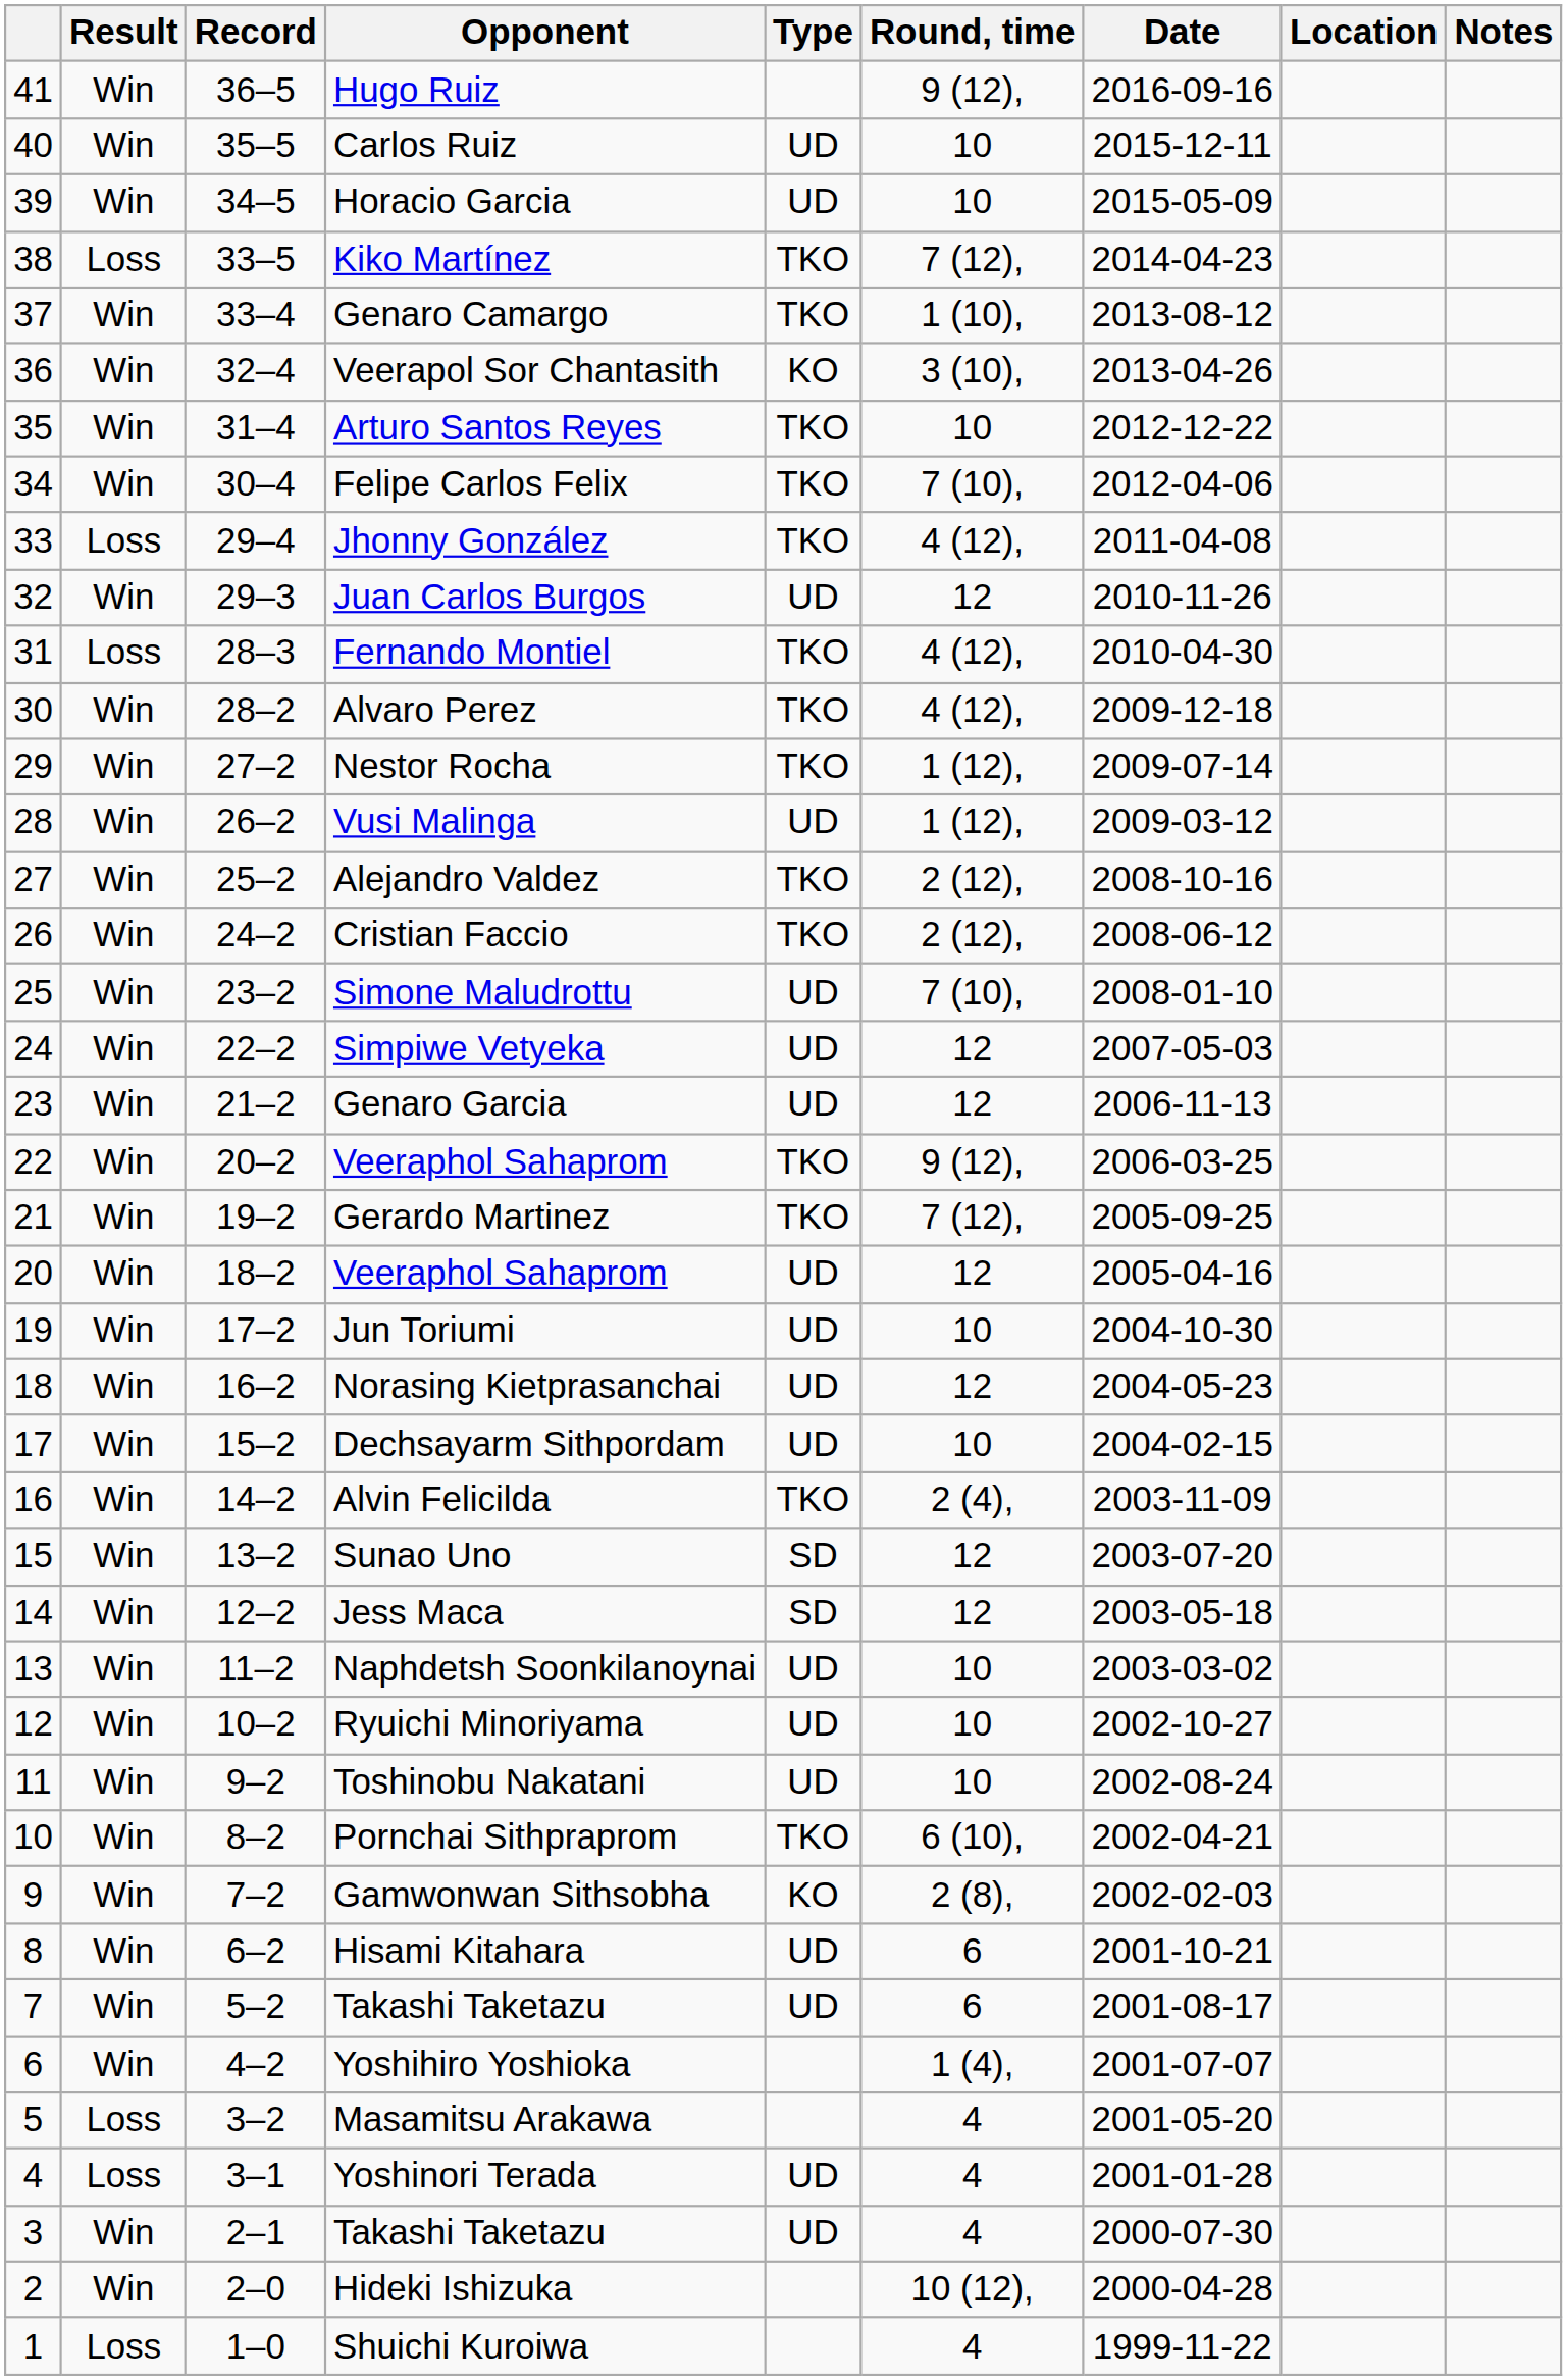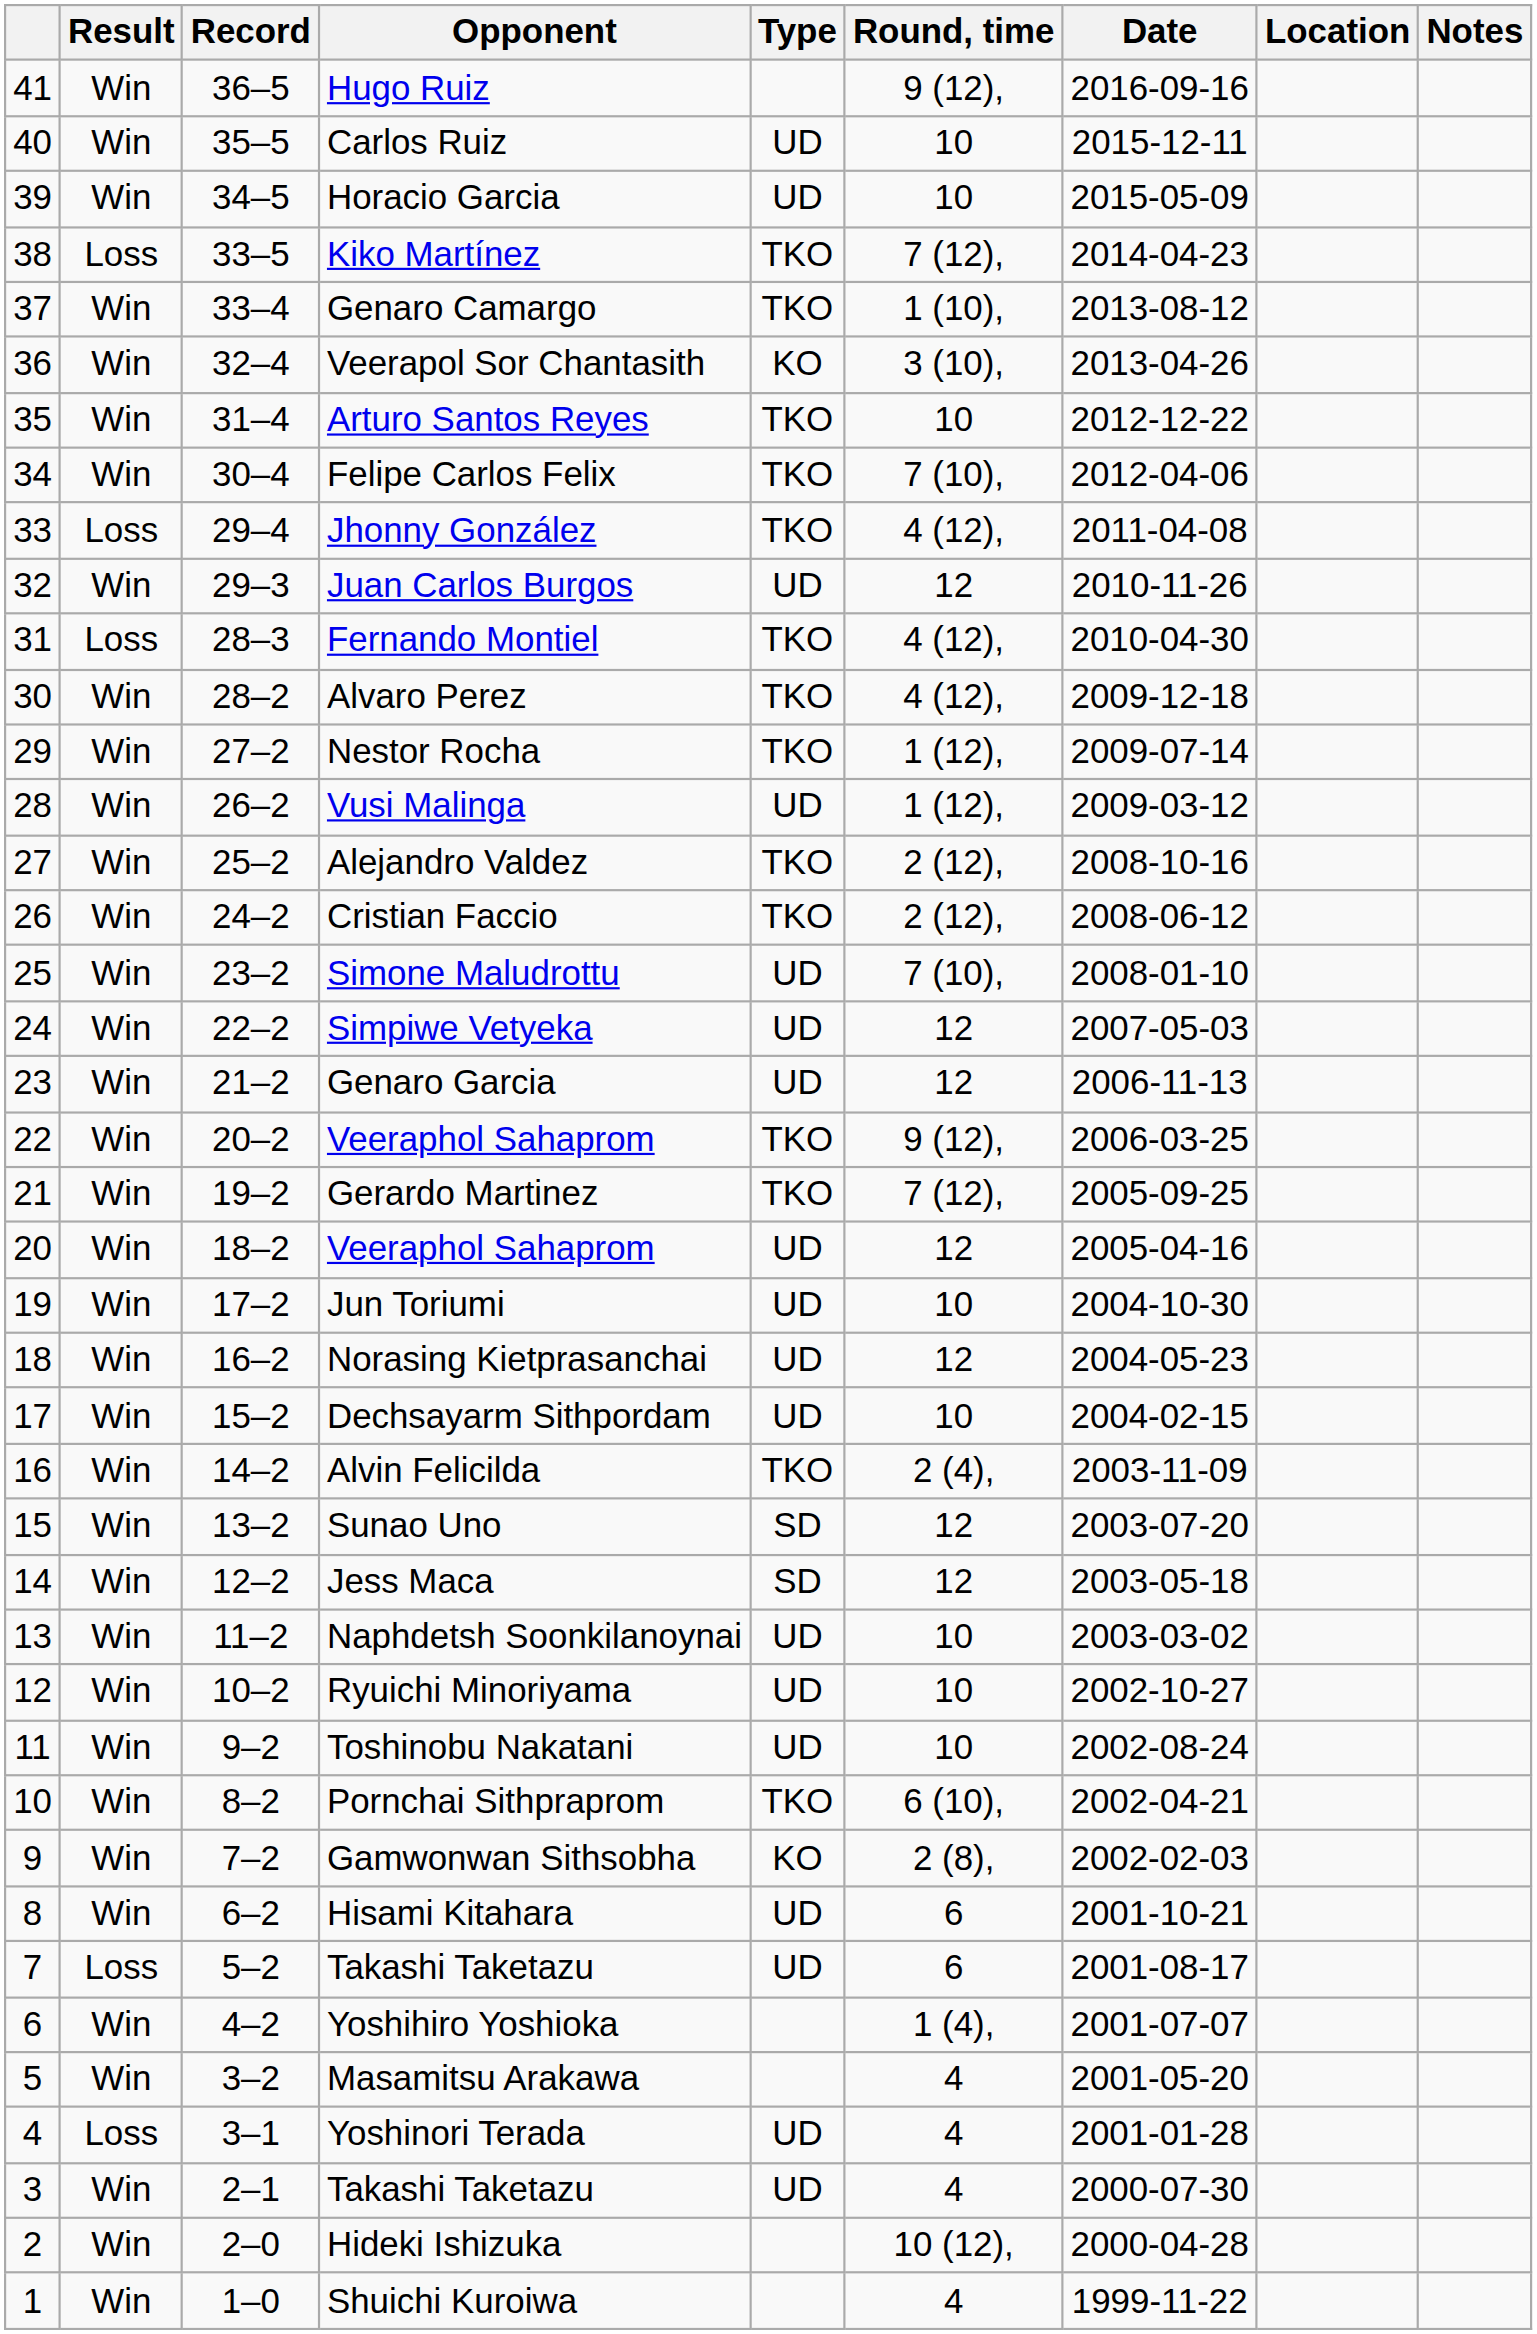7 / Takashi Taketazu | Result: Win -> Loss
Masamitsu Arakawa | Result: Loss -> Win
Shuichi Kuroiwa | Result: Loss -> Win
